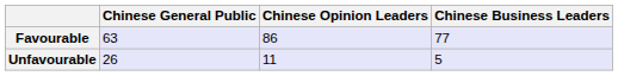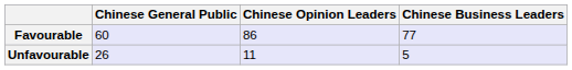Favourable | Chinese General Public: 63 -> 60
